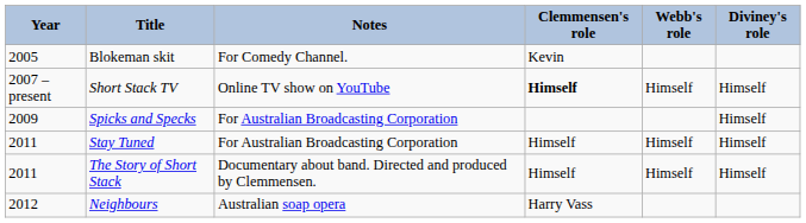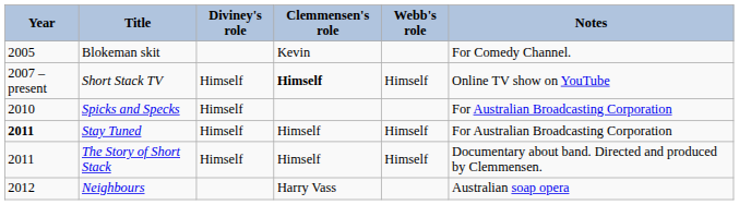columns swapped: Diviney's role <-> Notes
Spicks and Specks | Year: 2009 -> 2010
Stay Tuned | Year: normal -> bold
